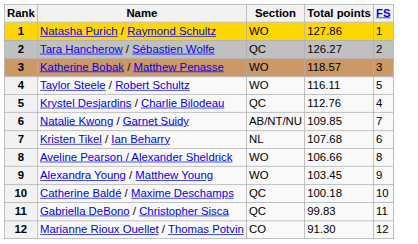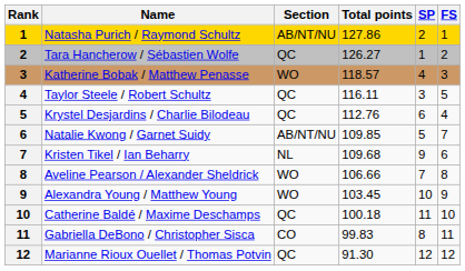+ column: SP | 2 | 1 | 4 | 3 | 6 | 5 | 9 | 7 | 10 | 11 | 8 | 12
Natasha Purich / Raymond Schultz | Section: WO -> AB/NT/NU
Taylor Steele / Robert Schultz | Section: WO -> QC
Kristen Tikel / Ian Beharry | Total points: 107.68 -> 109.68
Gabriella DeBono / Christopher Sisca | Section: QC -> CO
Marianne Rioux Ouellet / Thomas Potvin | Section: CO -> QC
